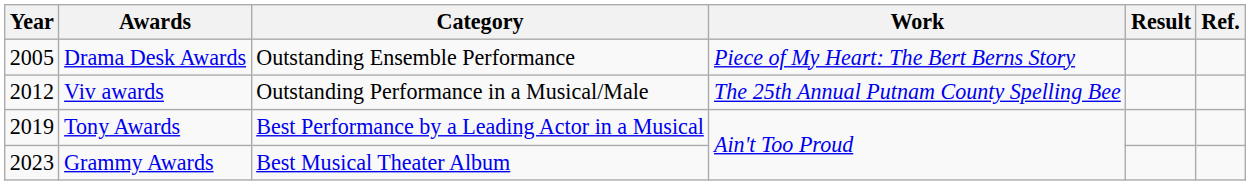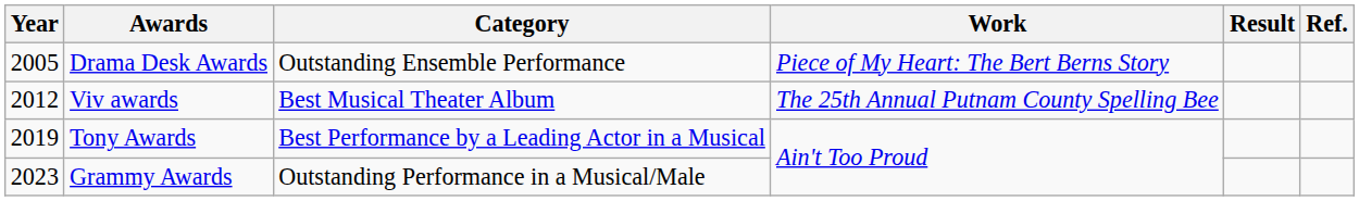Viv awards | Category: Outstanding Performance in a Musical/Male -> Best Musical Theater Album
Grammy Awards | Category: Best Musical Theater Album -> Outstanding Performance in a Musical/Male
